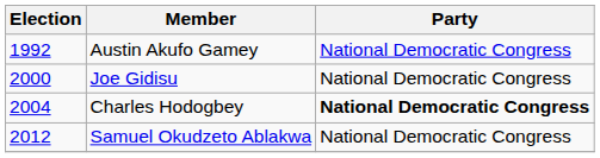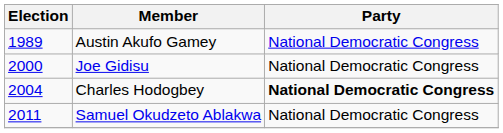Austin Akufo Gamey | Election: 1992 -> 1989
Samuel Okudzeto Ablakwa | Election: 2012 -> 2011
